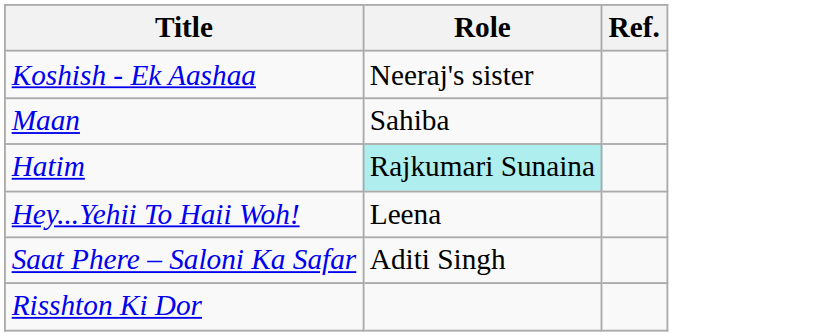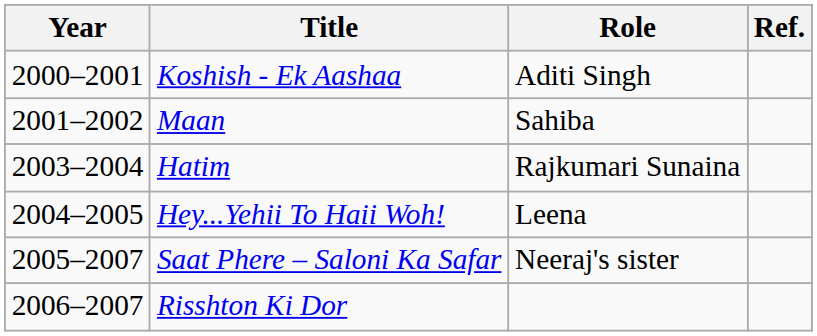+ column: Year | 2000–2001 | 2001–2002 | 2003–2004 | 2004–2005 | 2005–2007 | 2006–2007
Koshish - Ek Aashaa | Role: Neeraj's sister -> Aditi Singh
Hatim | Role: paleturquoise background -> no background
Saat Phere – Saloni Ka Safar | Role: Aditi Singh -> Neeraj's sister
